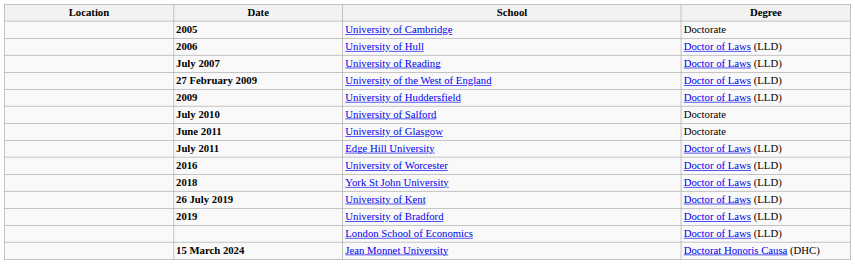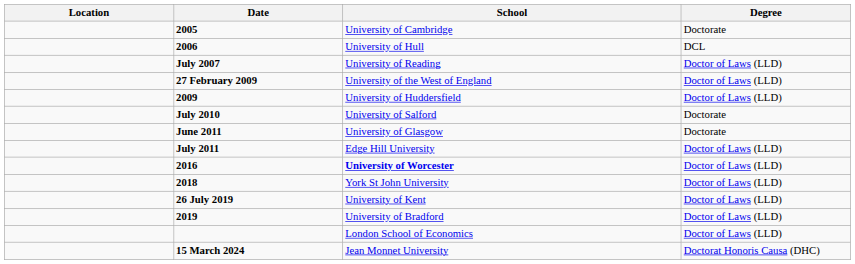2006 | Degree: Doctor of Laws (LLD) -> DCL
2016 | School: normal -> bold
